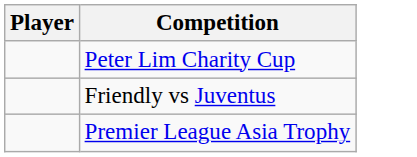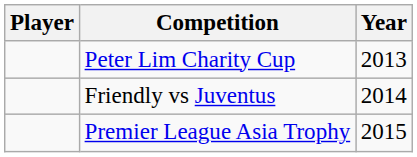+ column: Year | 2013 | 2014 | 2015
